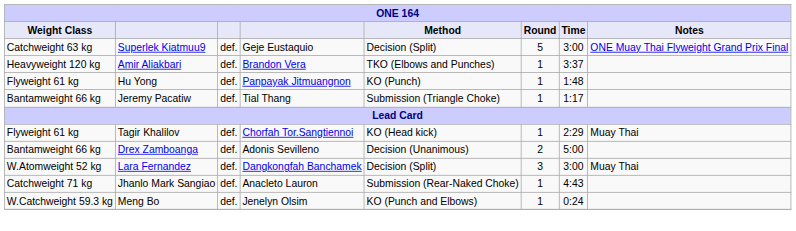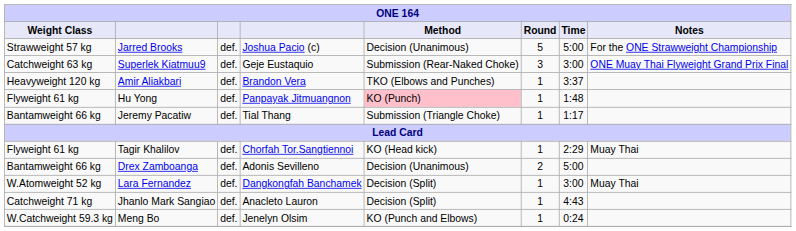+ row: Strawweight 57 kg | Jarred Brooks | def. | Joshua Pacio (c) | Decision (Unanimous) | 5 | 5:00 | For the ONE Strawweight Championship
Superlek Kiatmuu9 | Method: Decision (Split) -> Submission (Rear-Naked Choke)
Superlek Kiatmuu9 | Round: 5 -> 3
Hu Yong | Method: no background -> pink background
Lara Fernandez | Round: 3 -> 1
Jhanlo Mark Sangiao | Method: Submission (Rear-Naked Choke) -> Decision (Split)
